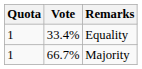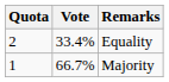Equality | Quota: 1 -> 2
